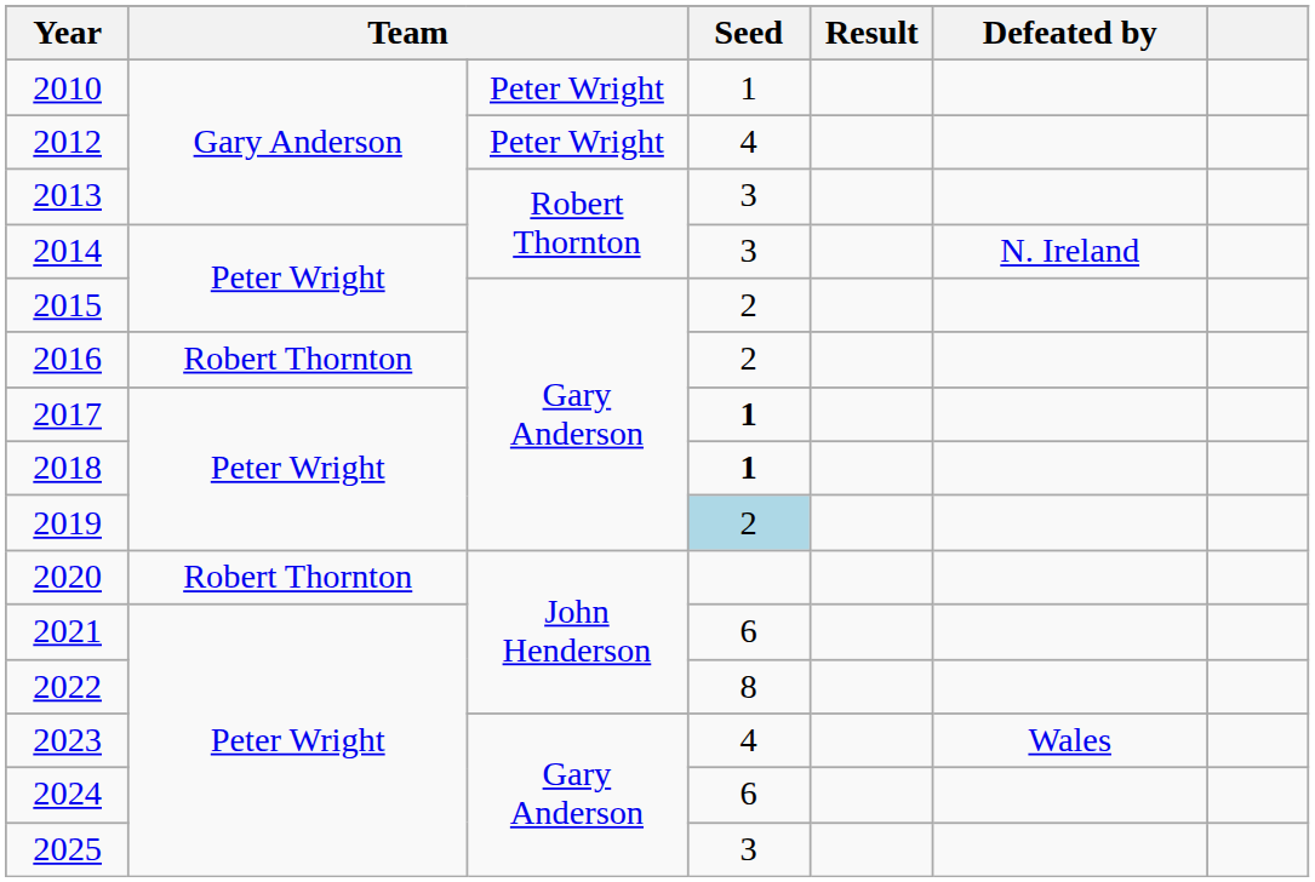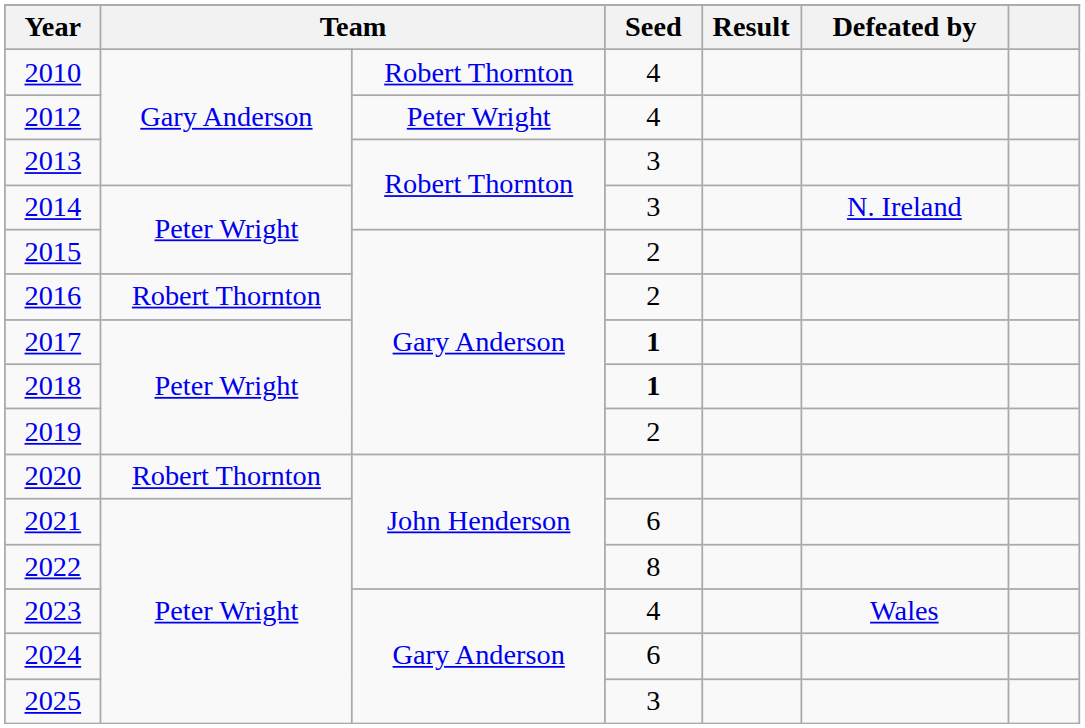2010 | column 3: Peter Wright -> Robert Thornton
2010 | Seed: 1 -> 4
2019 | Seed: lightblue background -> no background
